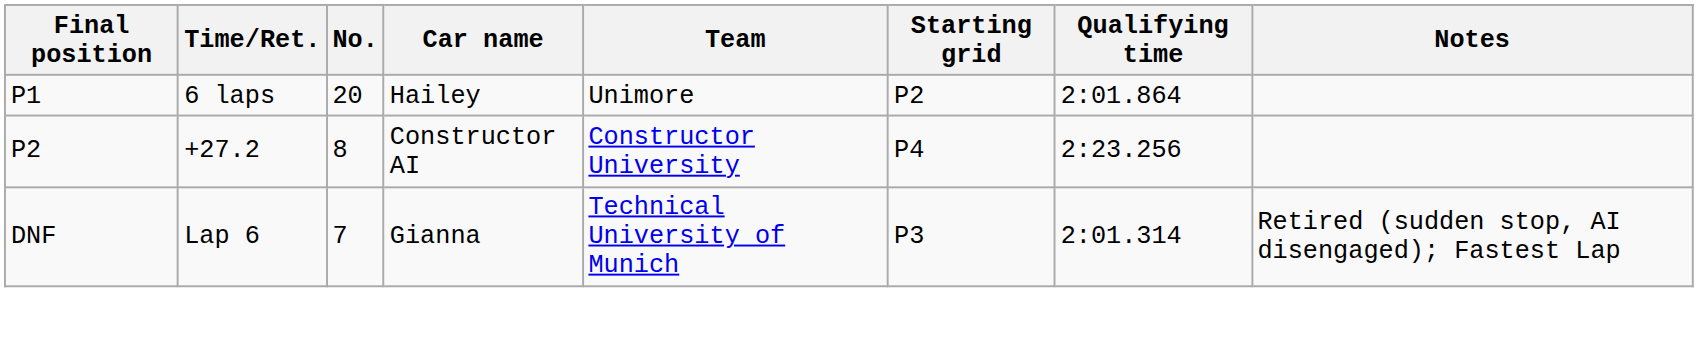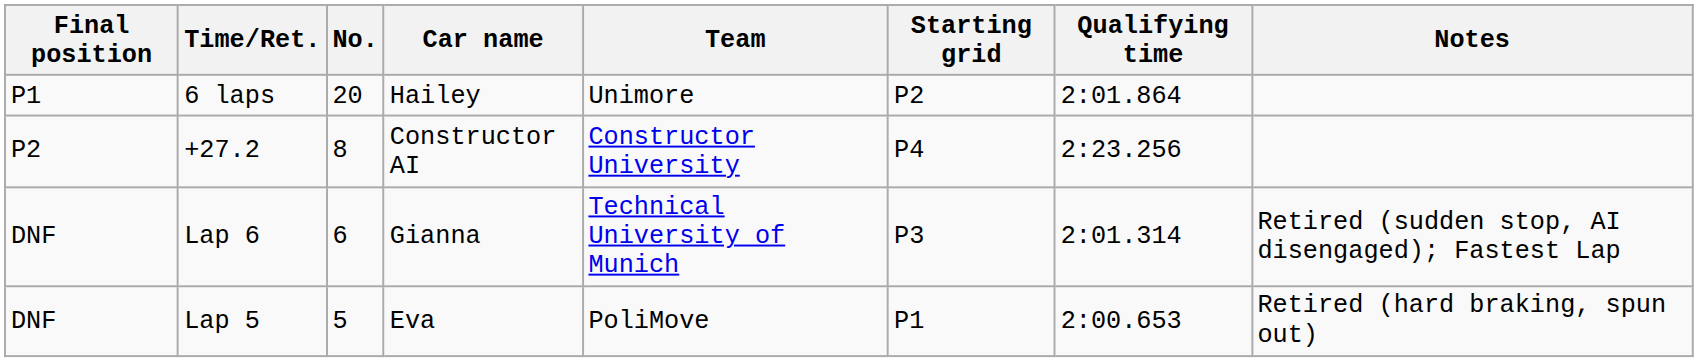Lap 6 | No.: 7 -> 6
+ row: DNF | Lap 5 | 5 | Eva | PoliMove | P1 | 2:00.653 | Retired (hard braking, spun out)
